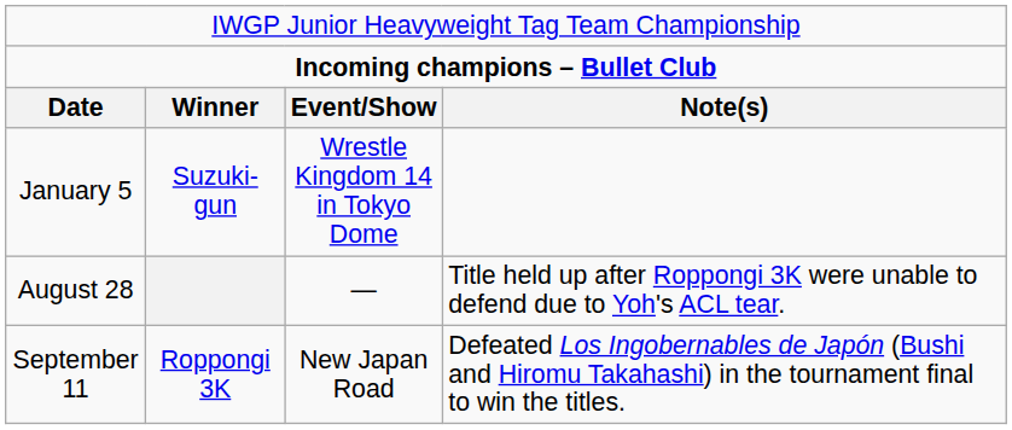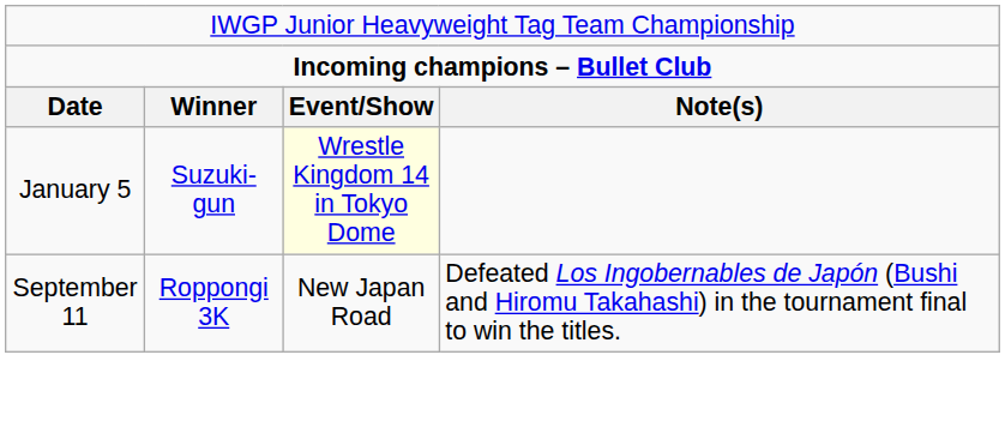January 5 | column 3: no background -> lightyellow background
- row: August 28 | — | Title held up after Roppongi 3K were unable to defend due to Yoh's ACL tear.
